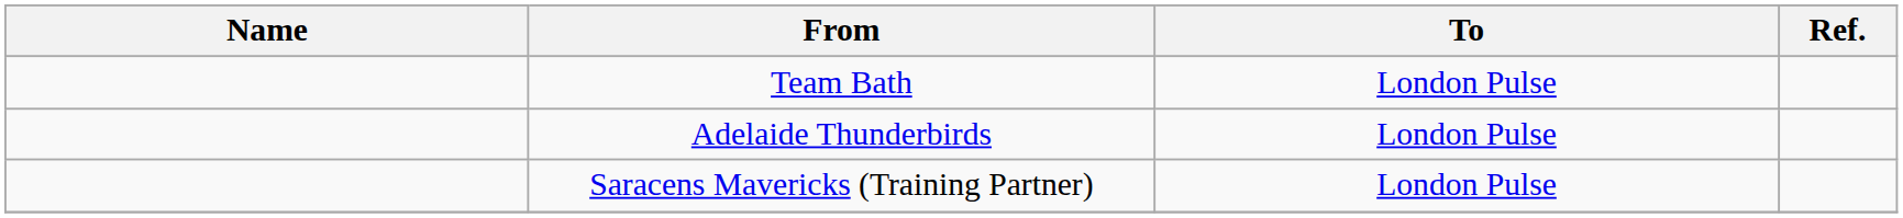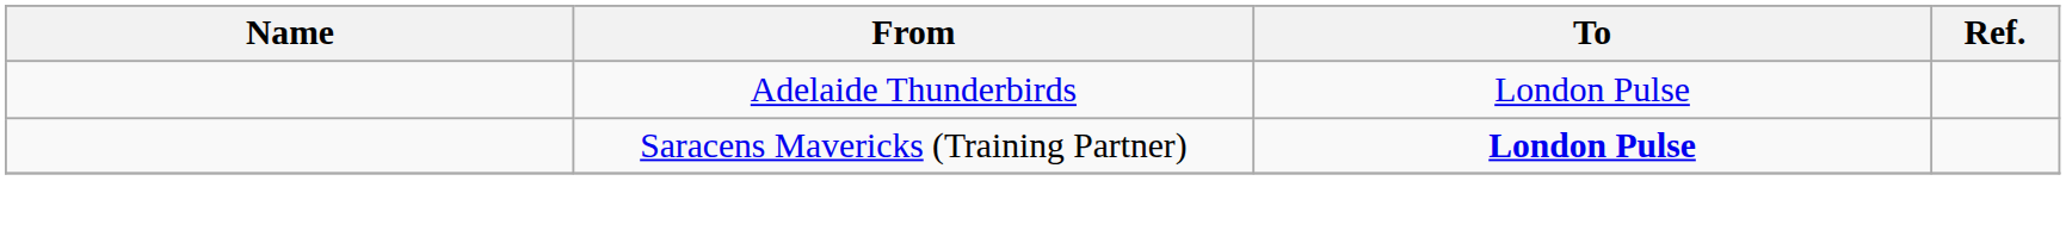- row: Team Bath | London Pulse
Saracens Mavericks (Training Partner) | To: normal -> bold
